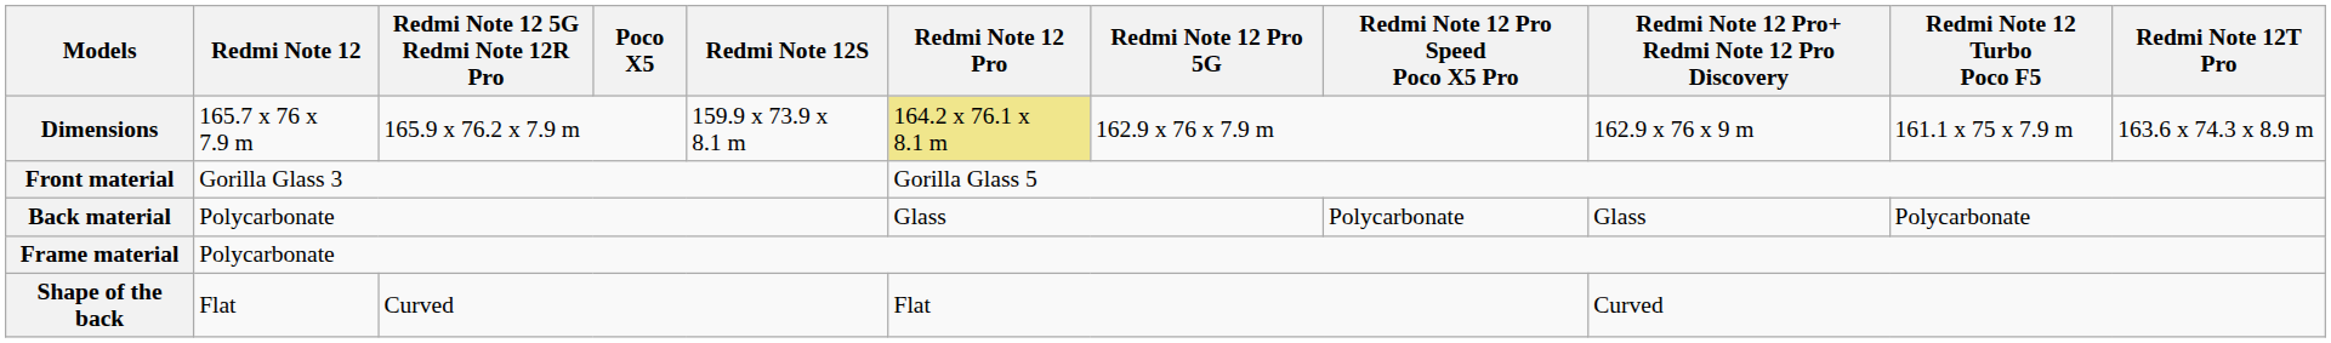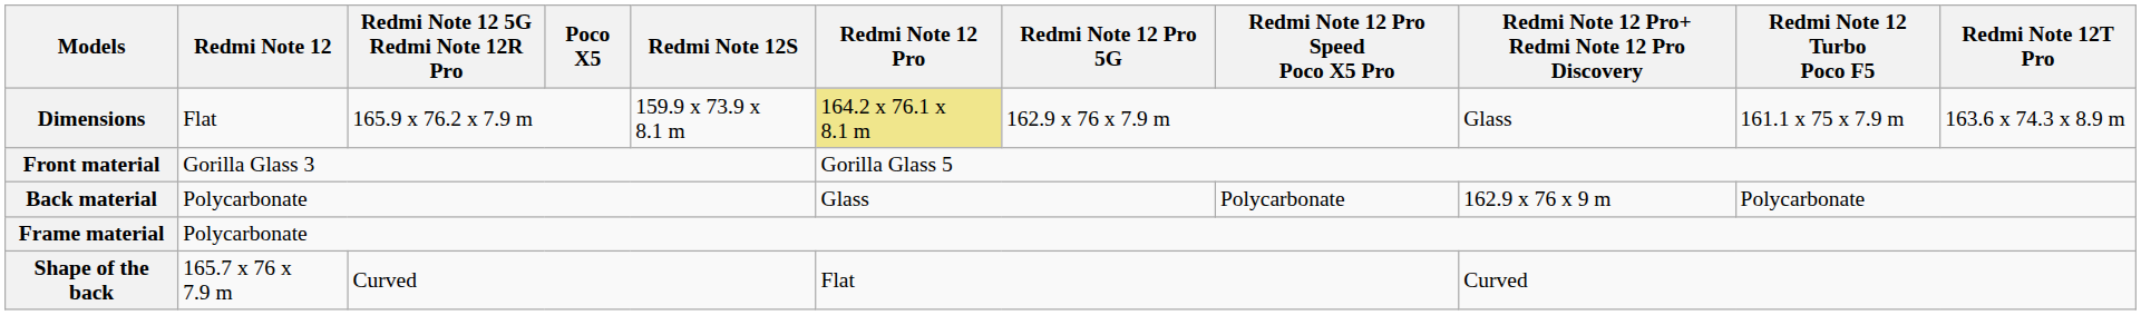Dimensions | Redmi Note 12: 165.7 x 76 x 7.9 m -> Flat
Dimensions | Redmi Note 12 Pro+ Redmi Note 12 Pro Discovery: 162.9 x 76 x 9 m -> Glass
Back material | Redmi Note 12 Pro+ Redmi Note 12 Pro Discovery: Glass -> 162.9 x 76 x 9 m
Shape of the back | Redmi Note 12: Flat -> 165.7 x 76 x 7.9 m
